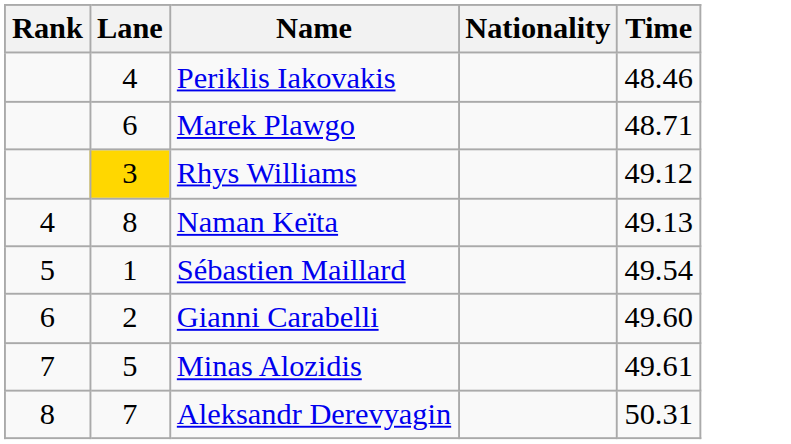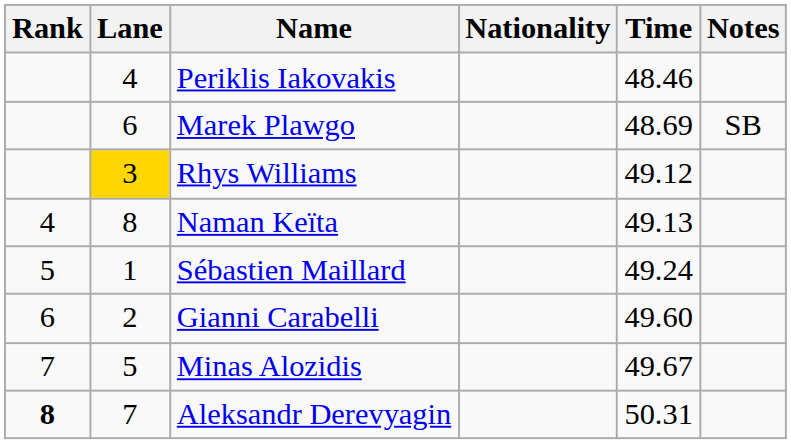+ column: Notes | SB
Marek Plawgo | Time: 48.71 -> 48.69
Sébastien Maillard | Time: 49.54 -> 49.24
Minas Alozidis | Time: 49.61 -> 49.67
Aleksandr Derevyagin | Rank: normal -> bold
